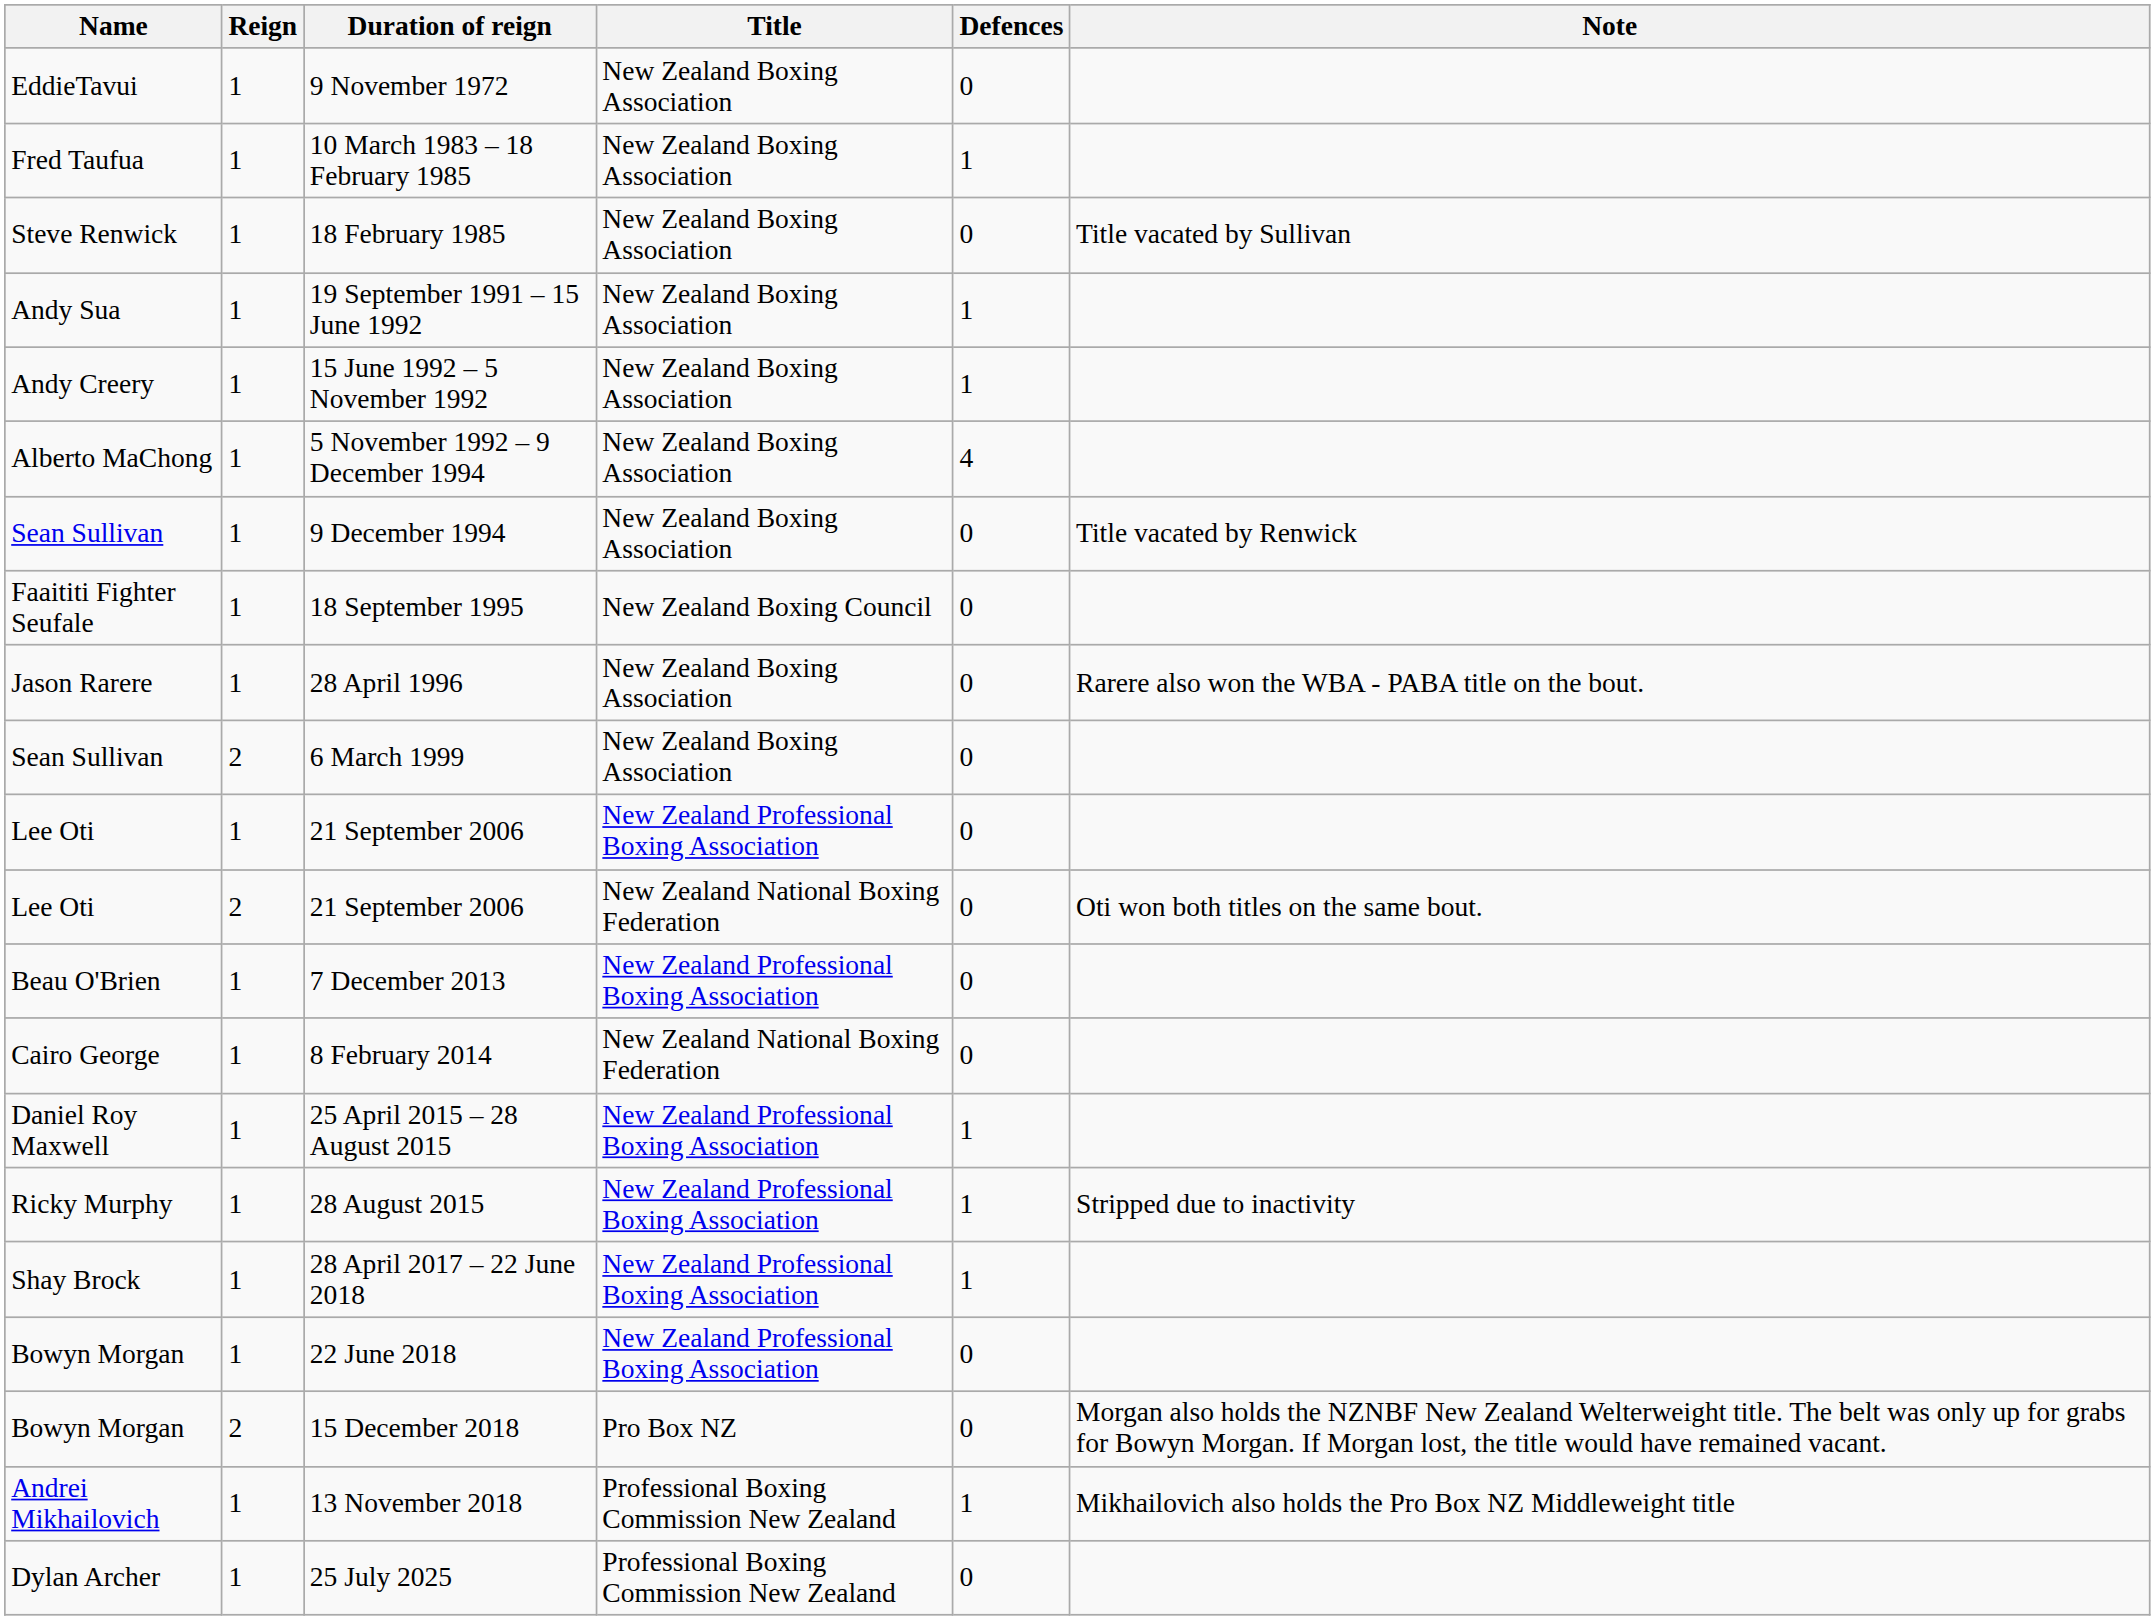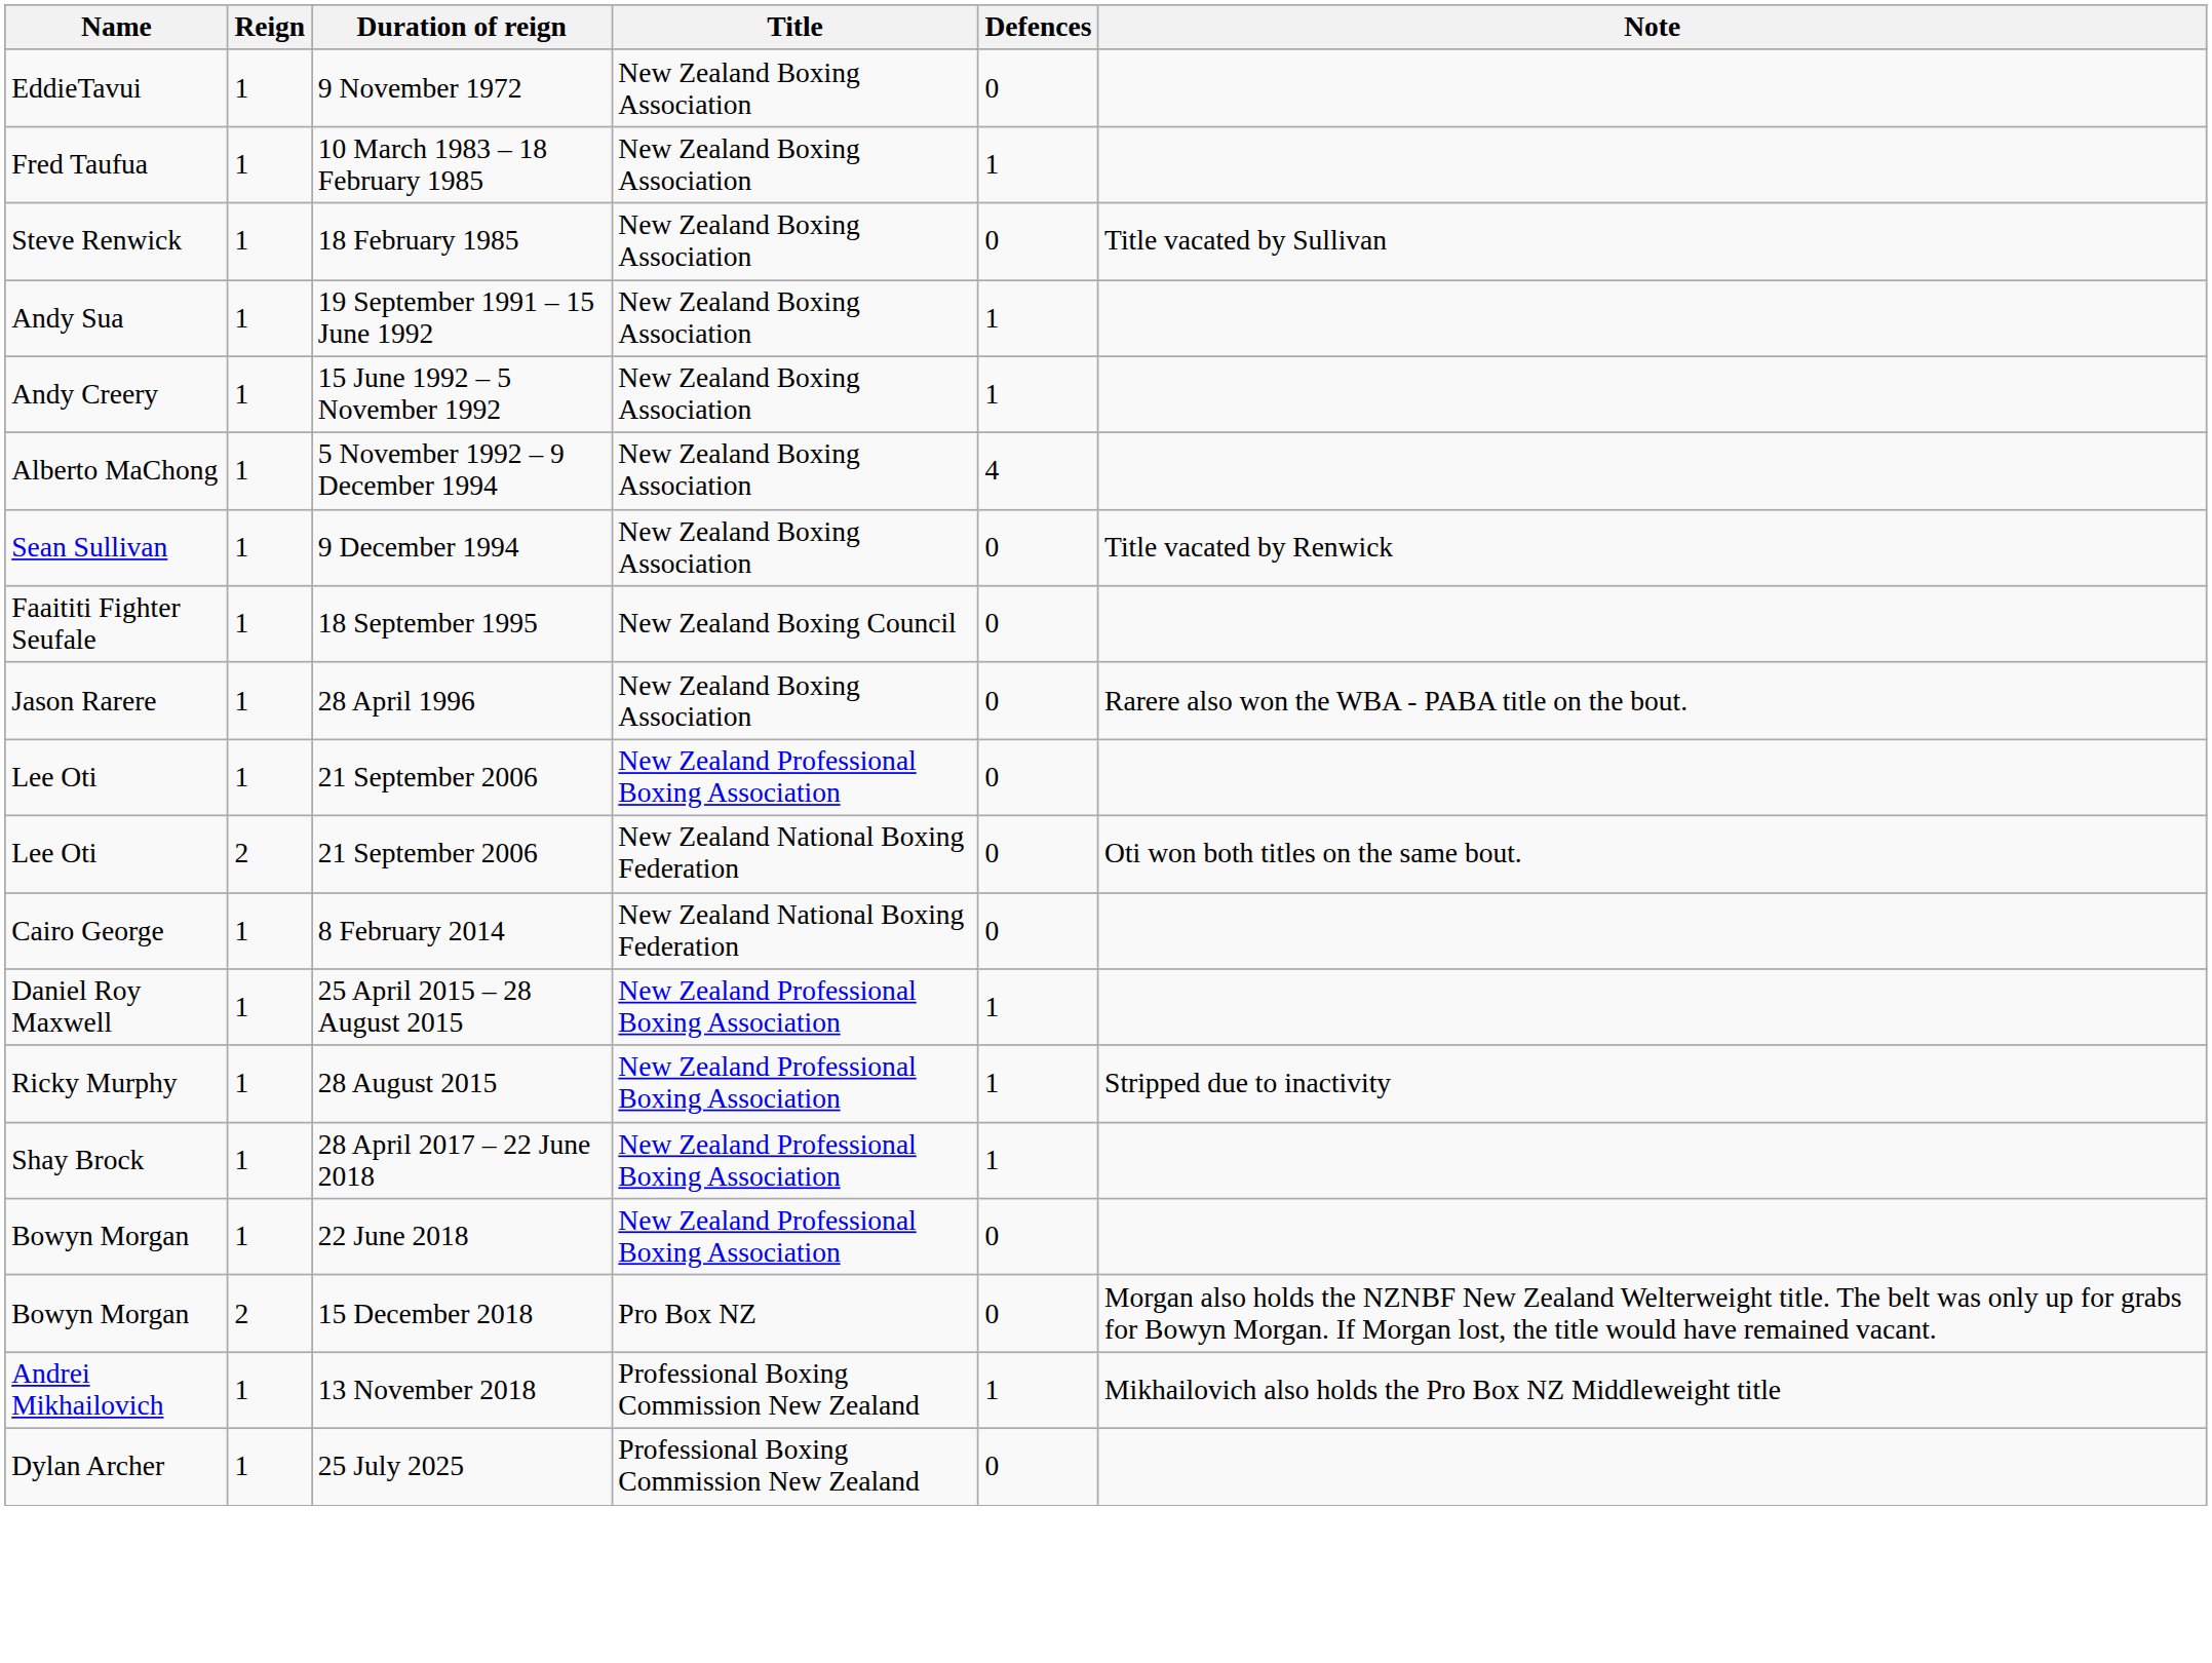- row: Sean Sullivan | 2 | 6 March 1999 | New Zealand Boxing Association | 0
- row: Beau O'Brien | 1 | 7 December 2013 | New Zealand Professional Boxing Association | 0
